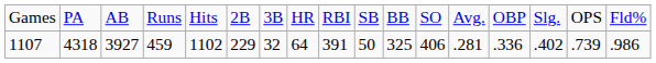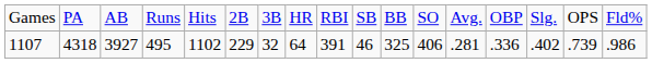1107 | column 4: 459 -> 495
1107 | column 10: 50 -> 46
